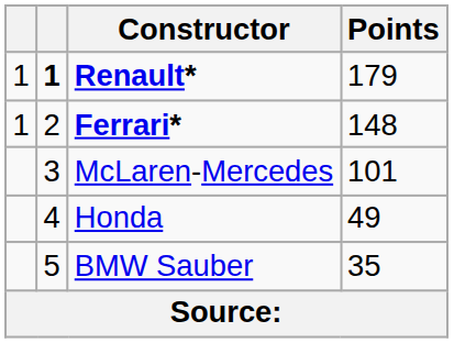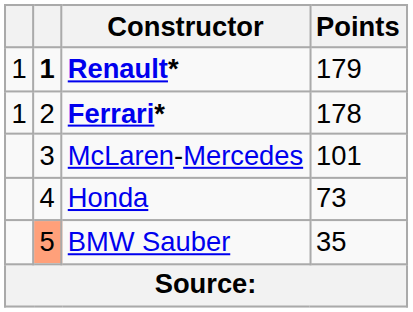Ferrari* | Points: 148 -> 178
Honda | Points: 49 -> 73
BMW Sauber | column 2: no background -> lightsalmon background
